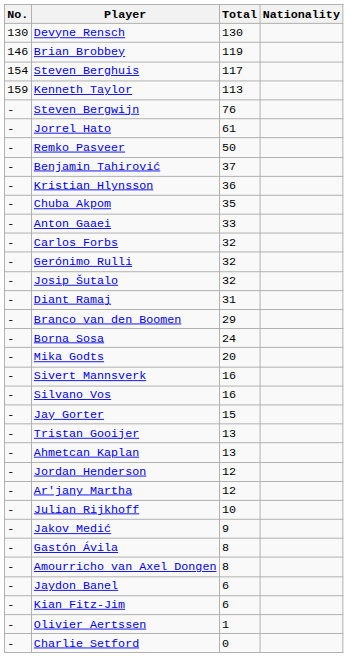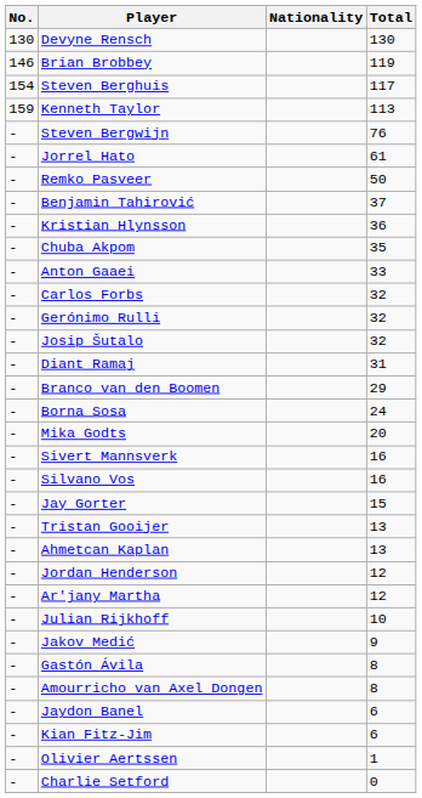columns swapped: Nationality <-> Total
